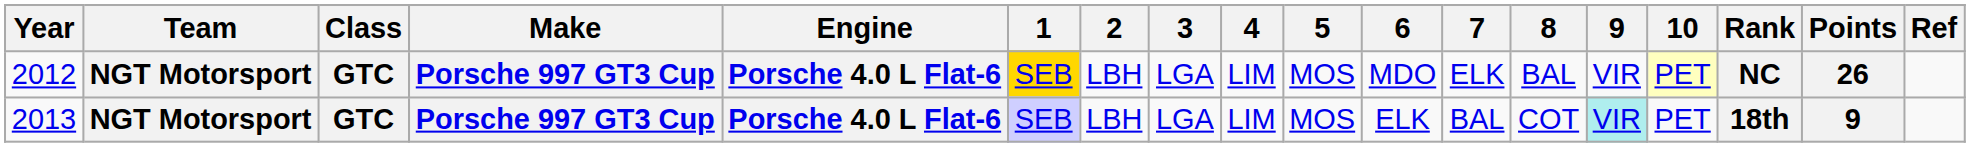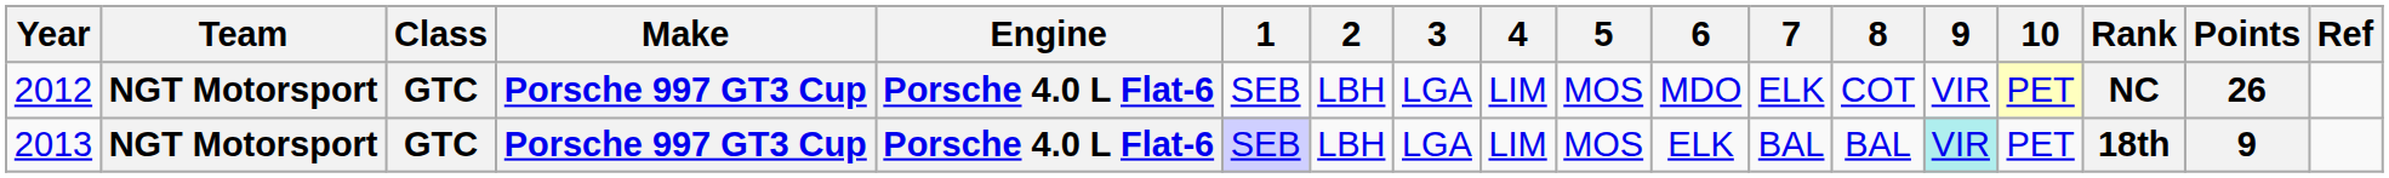2012 | 1: gold background -> no background
2012 | 8: BAL -> COT
2013 | 8: COT -> BAL
